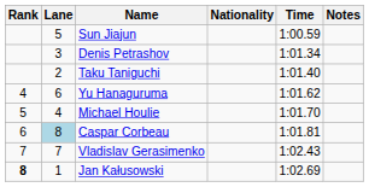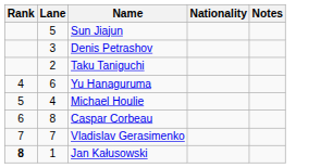- column: Time | 1:00.59 | 1:01.34 | 1:01.40 | 1:01.62 | 1:01.70 | 1:01.81 | 1:02.43 | 1:02.69
Caspar Corbeau | Lane: lightblue background -> no background
